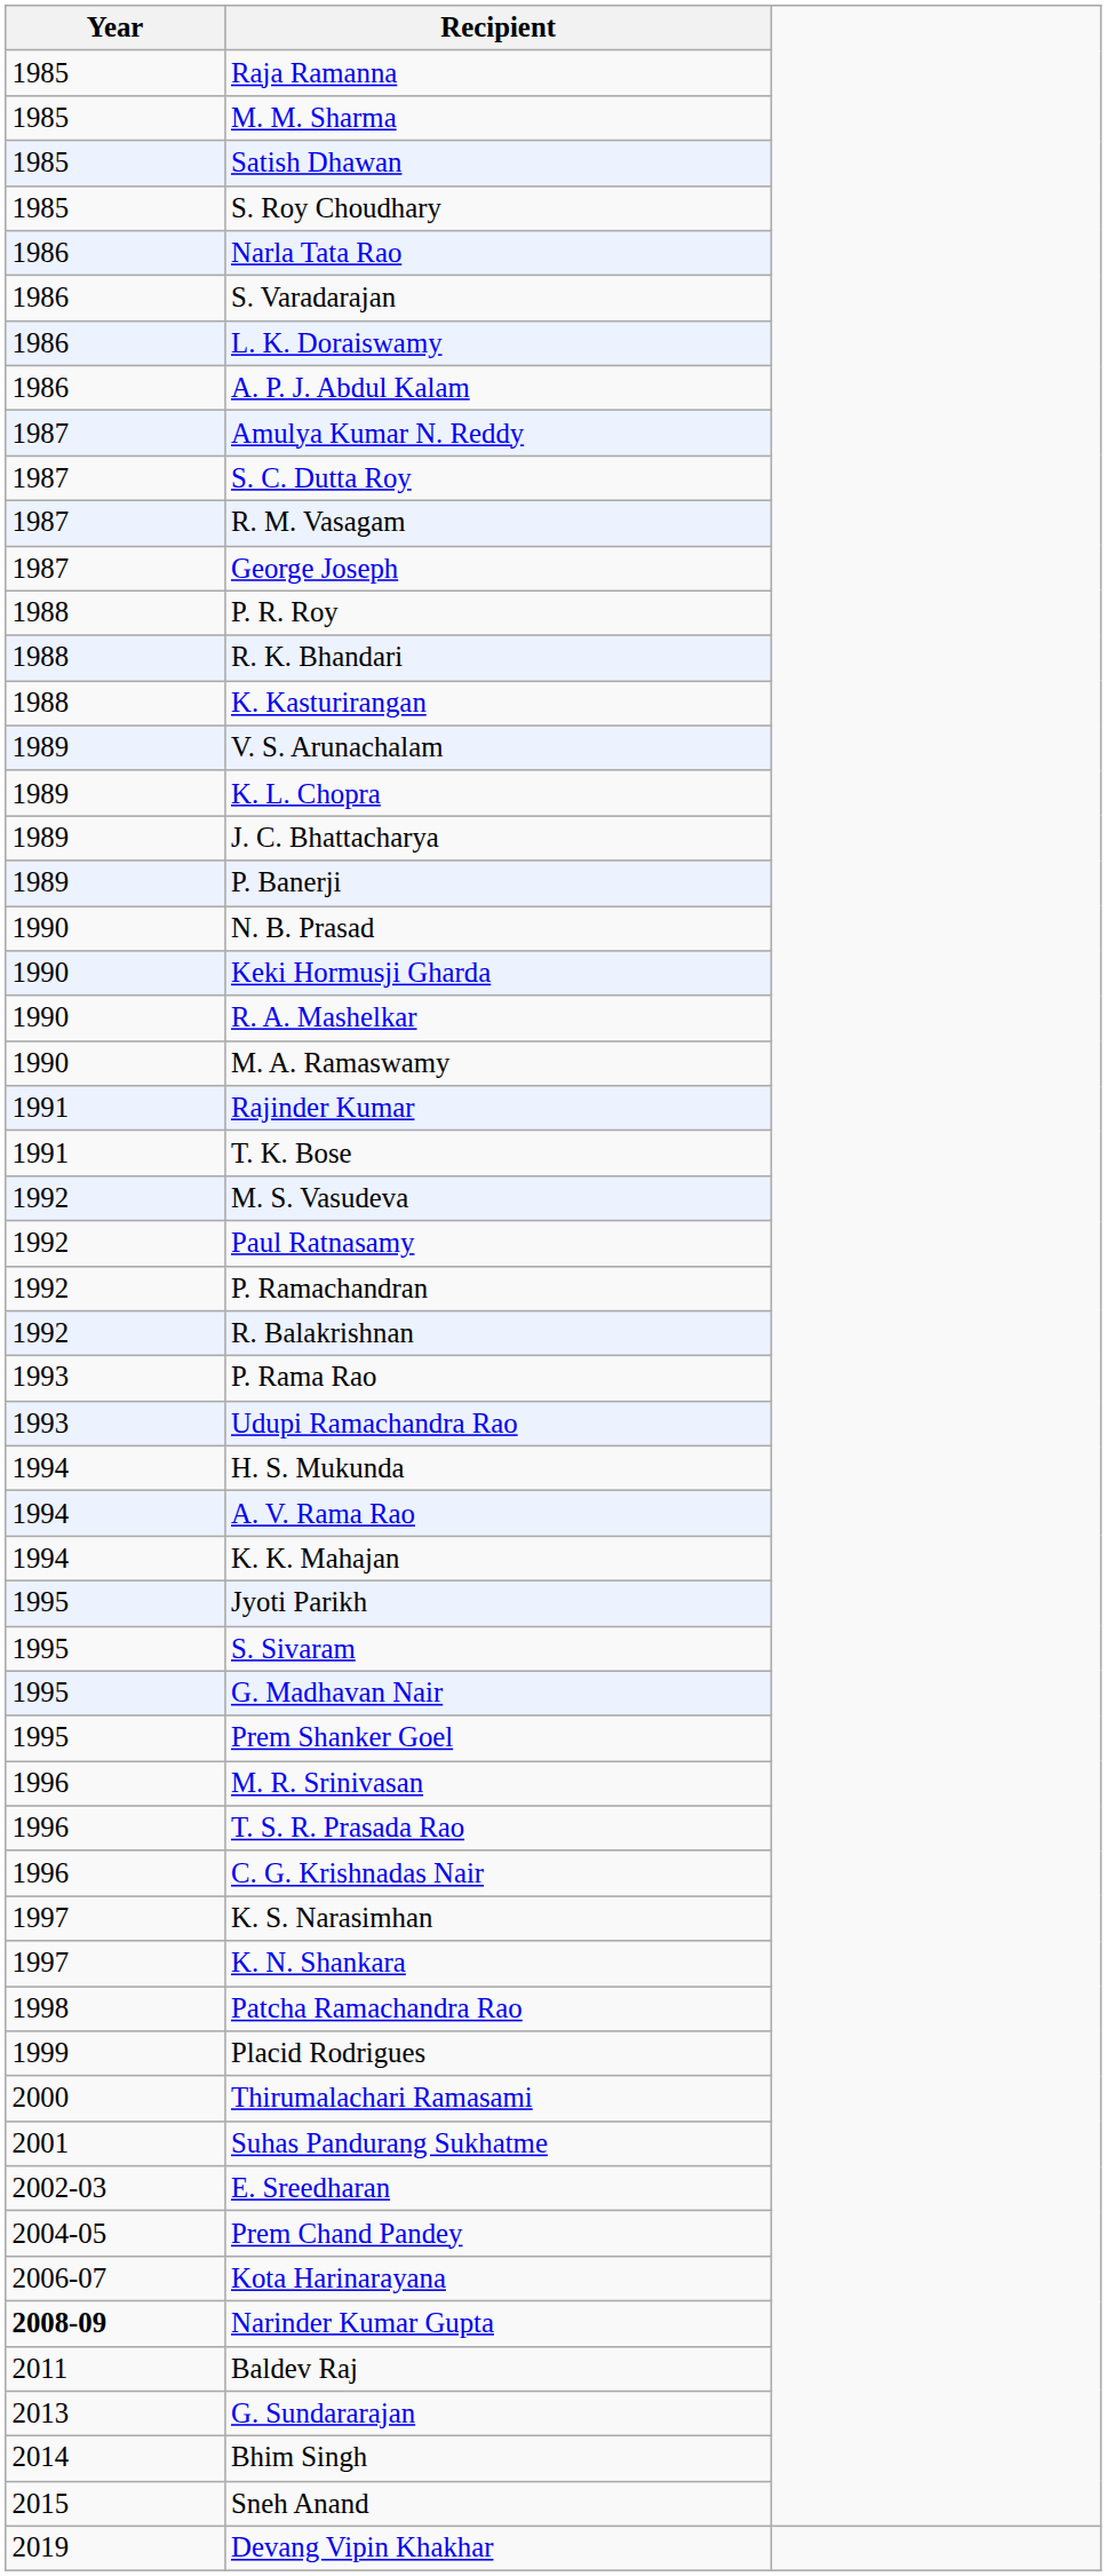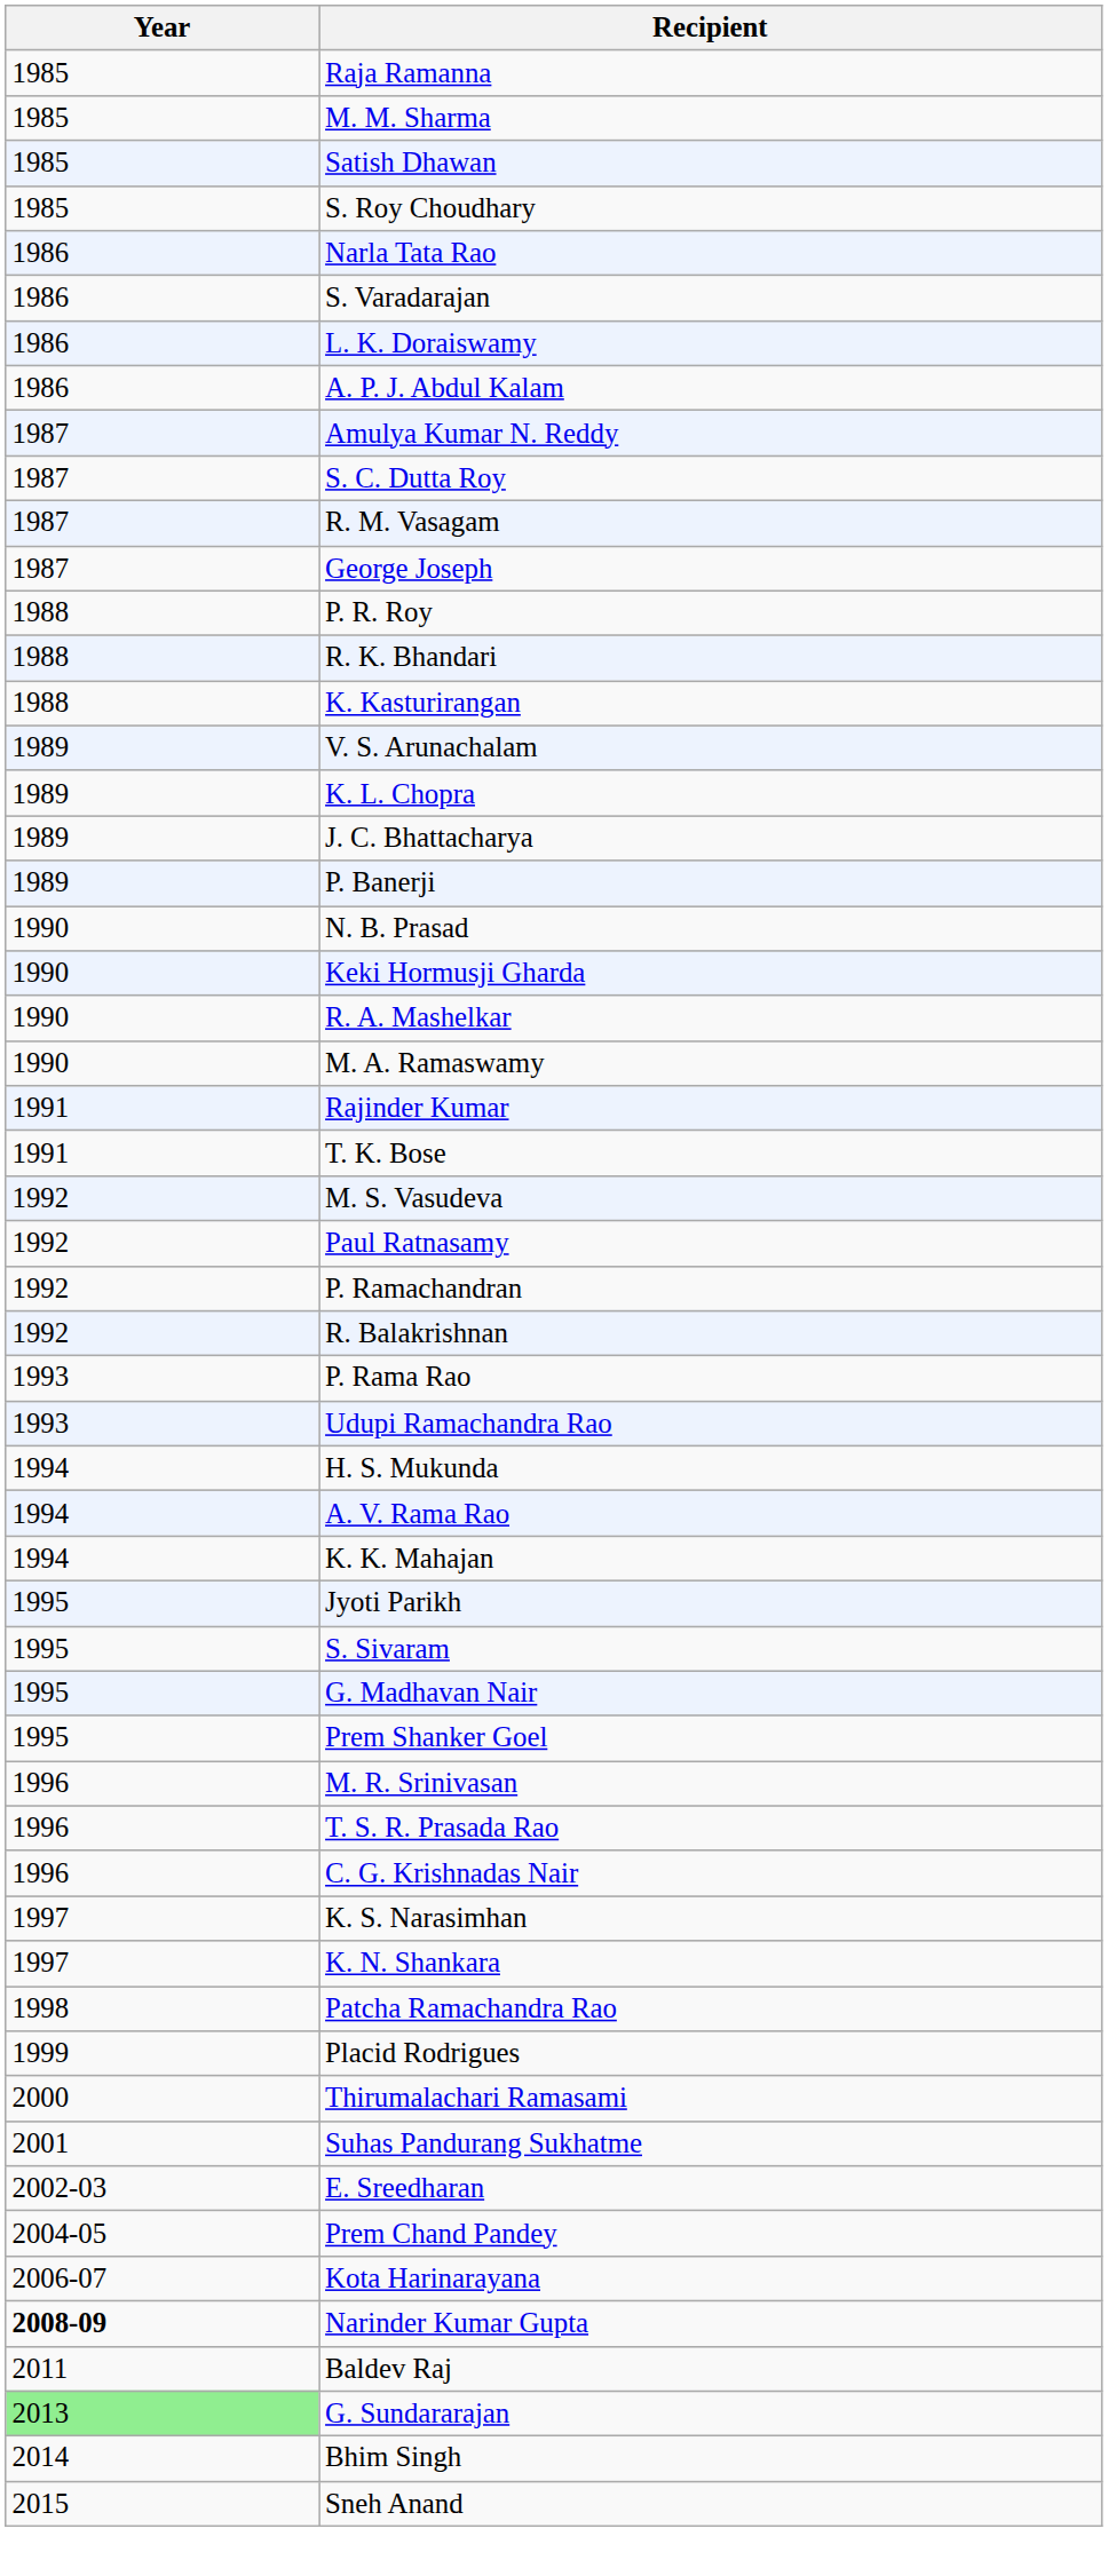G. Sundararajan | Year: no background -> lightgreen background
- row: 2019 | Devang Vipin Khakhar
